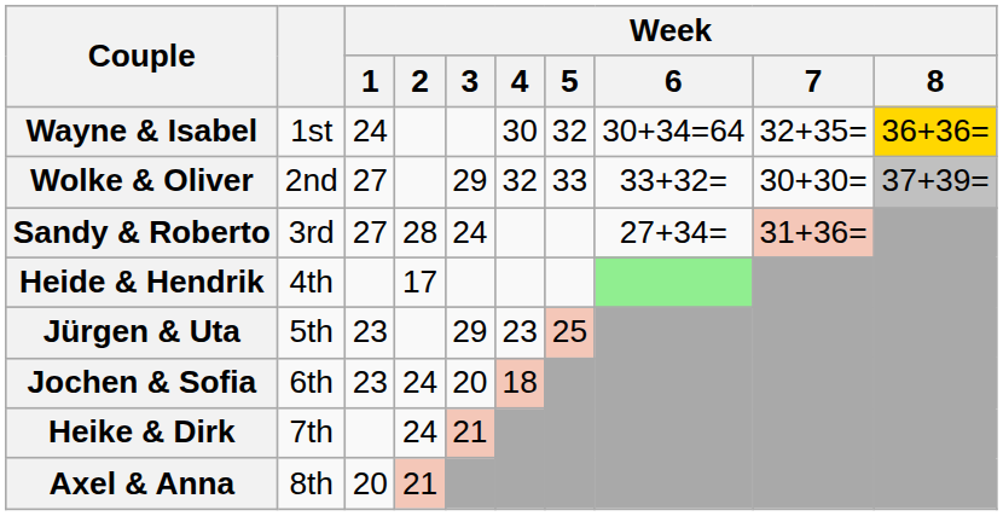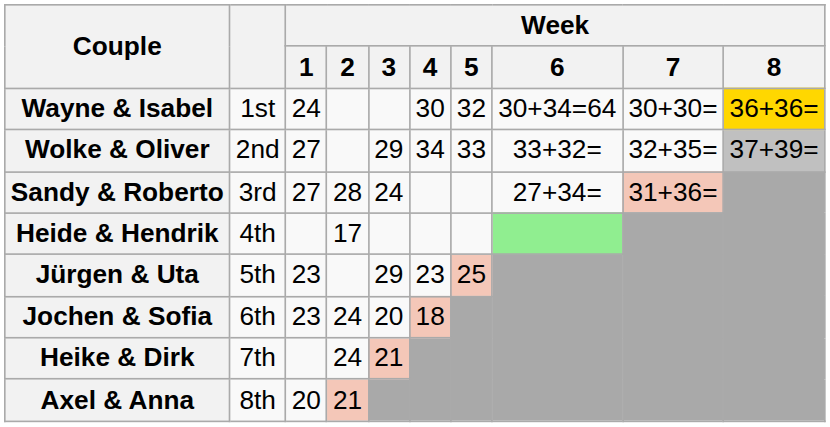Wayne & Isabel | Week / 7: 32+35= -> 30+30=
Wolke & Oliver | Week / 4: 32 -> 34
Wolke & Oliver | Week / 7: 30+30= -> 32+35=
